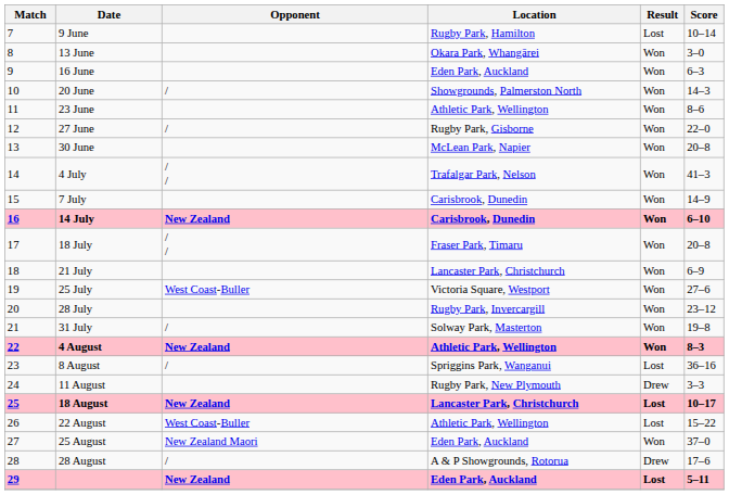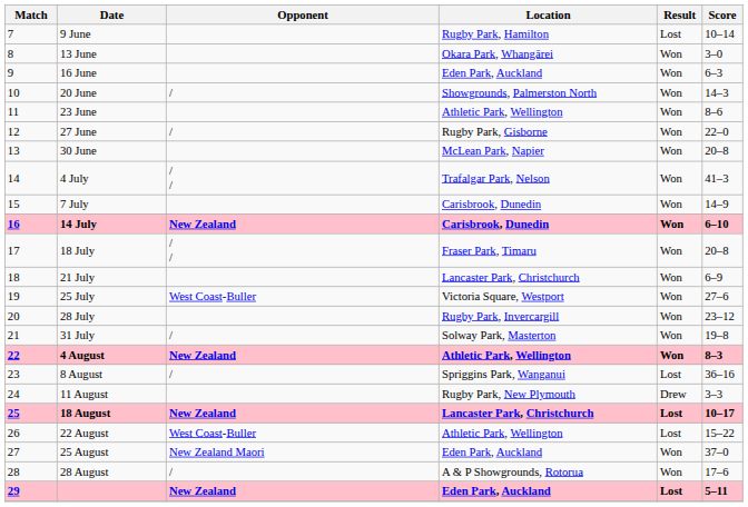28 August | Result: Drew -> Won
